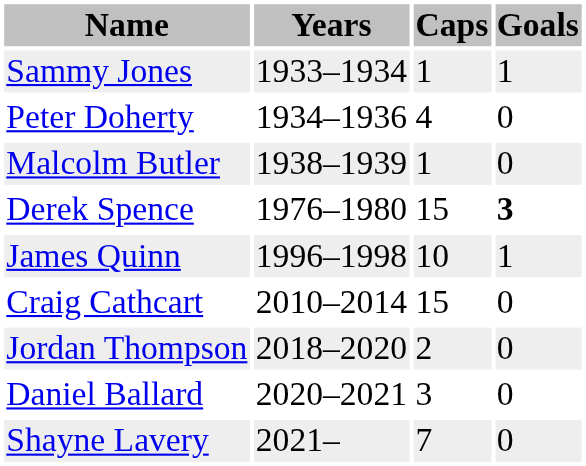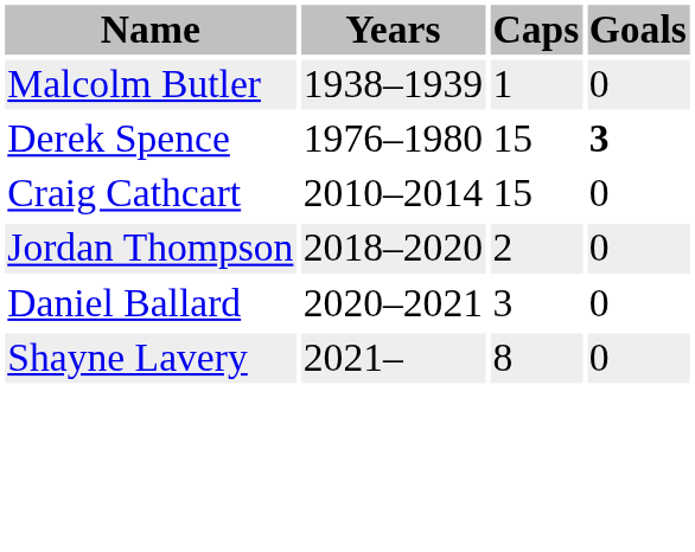- row: Sammy Jones | 1933–1934 | 1 | 1
- row: Peter Doherty | 1934–1936 | 4 | 0
- row: James Quinn | 1996–1998 | 10 | 1
Shayne Lavery | Caps: 7 -> 8
